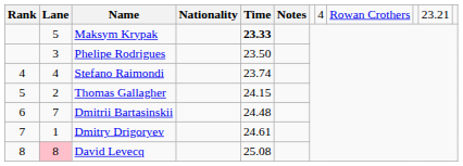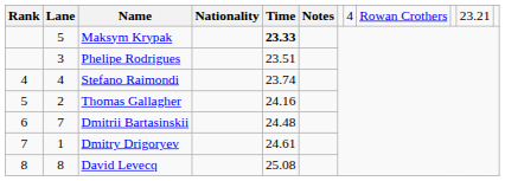Phelipe Rodrigues | column 5: 23.50 -> 23.51
Thomas Gallagher | column 5: 24.15 -> 24.16
David Levecq | column 2: pink background -> no background
